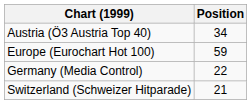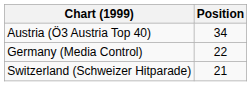- row: Europe (Eurochart Hot 100) | 59
